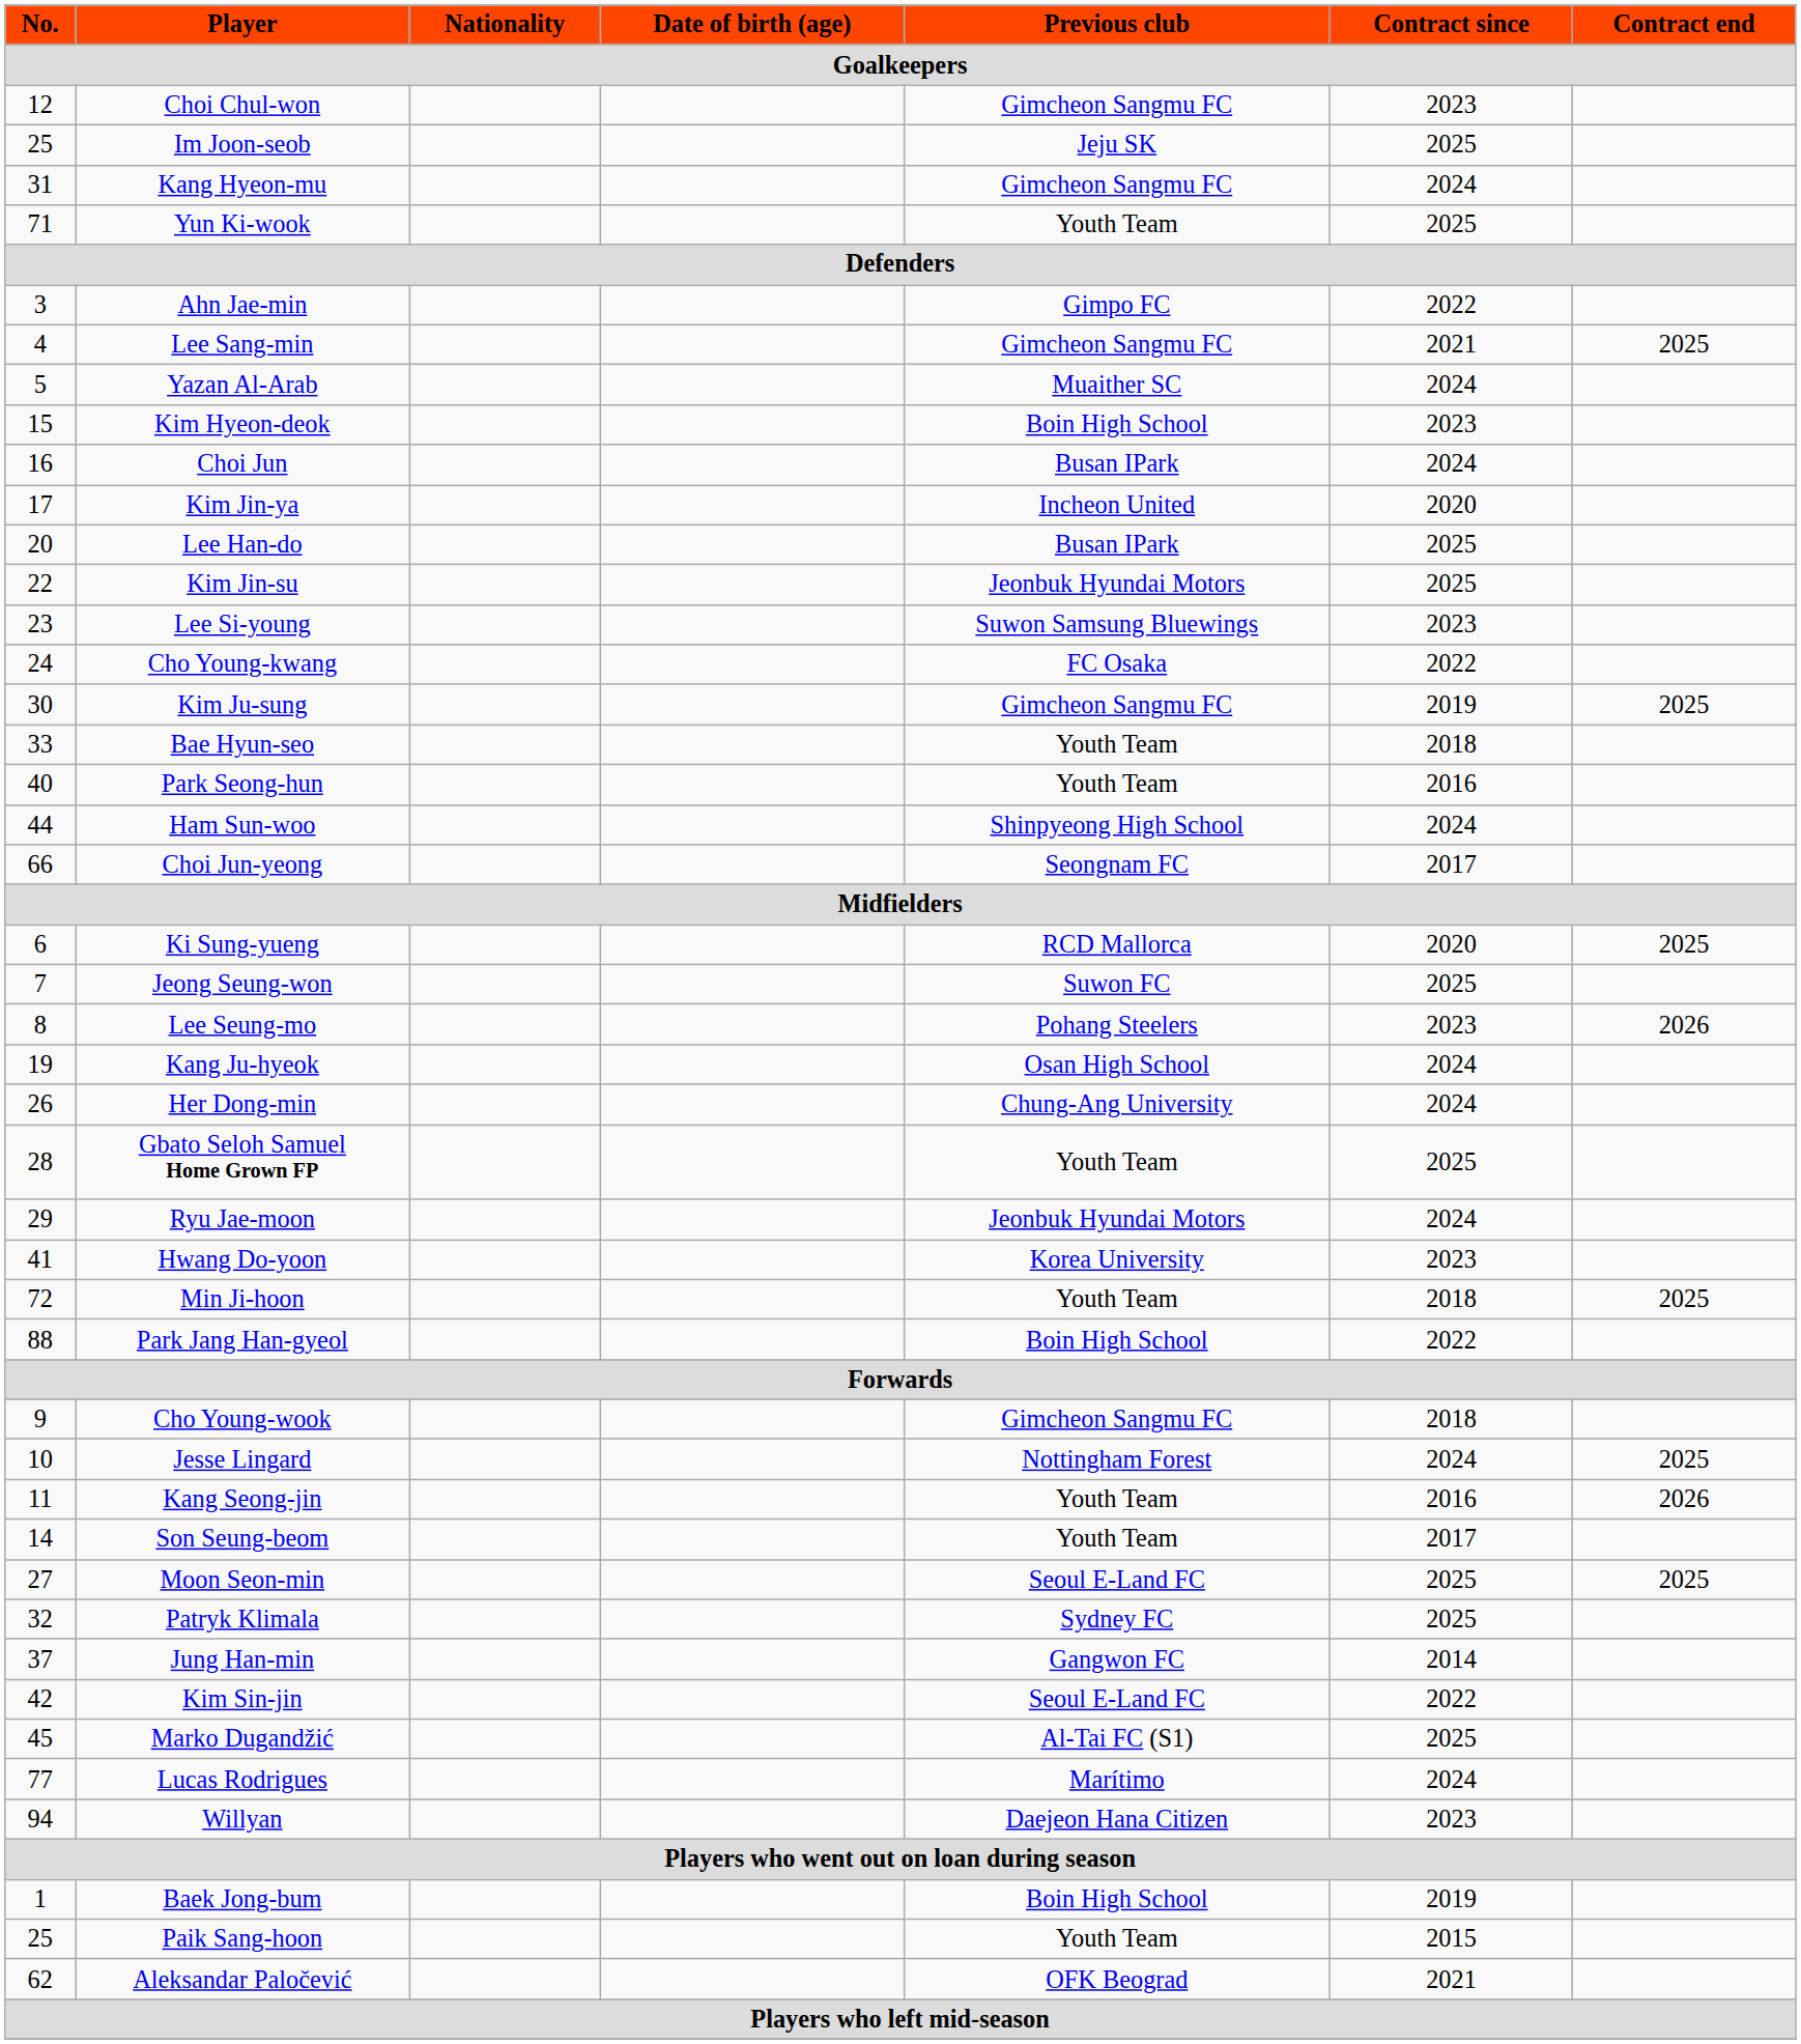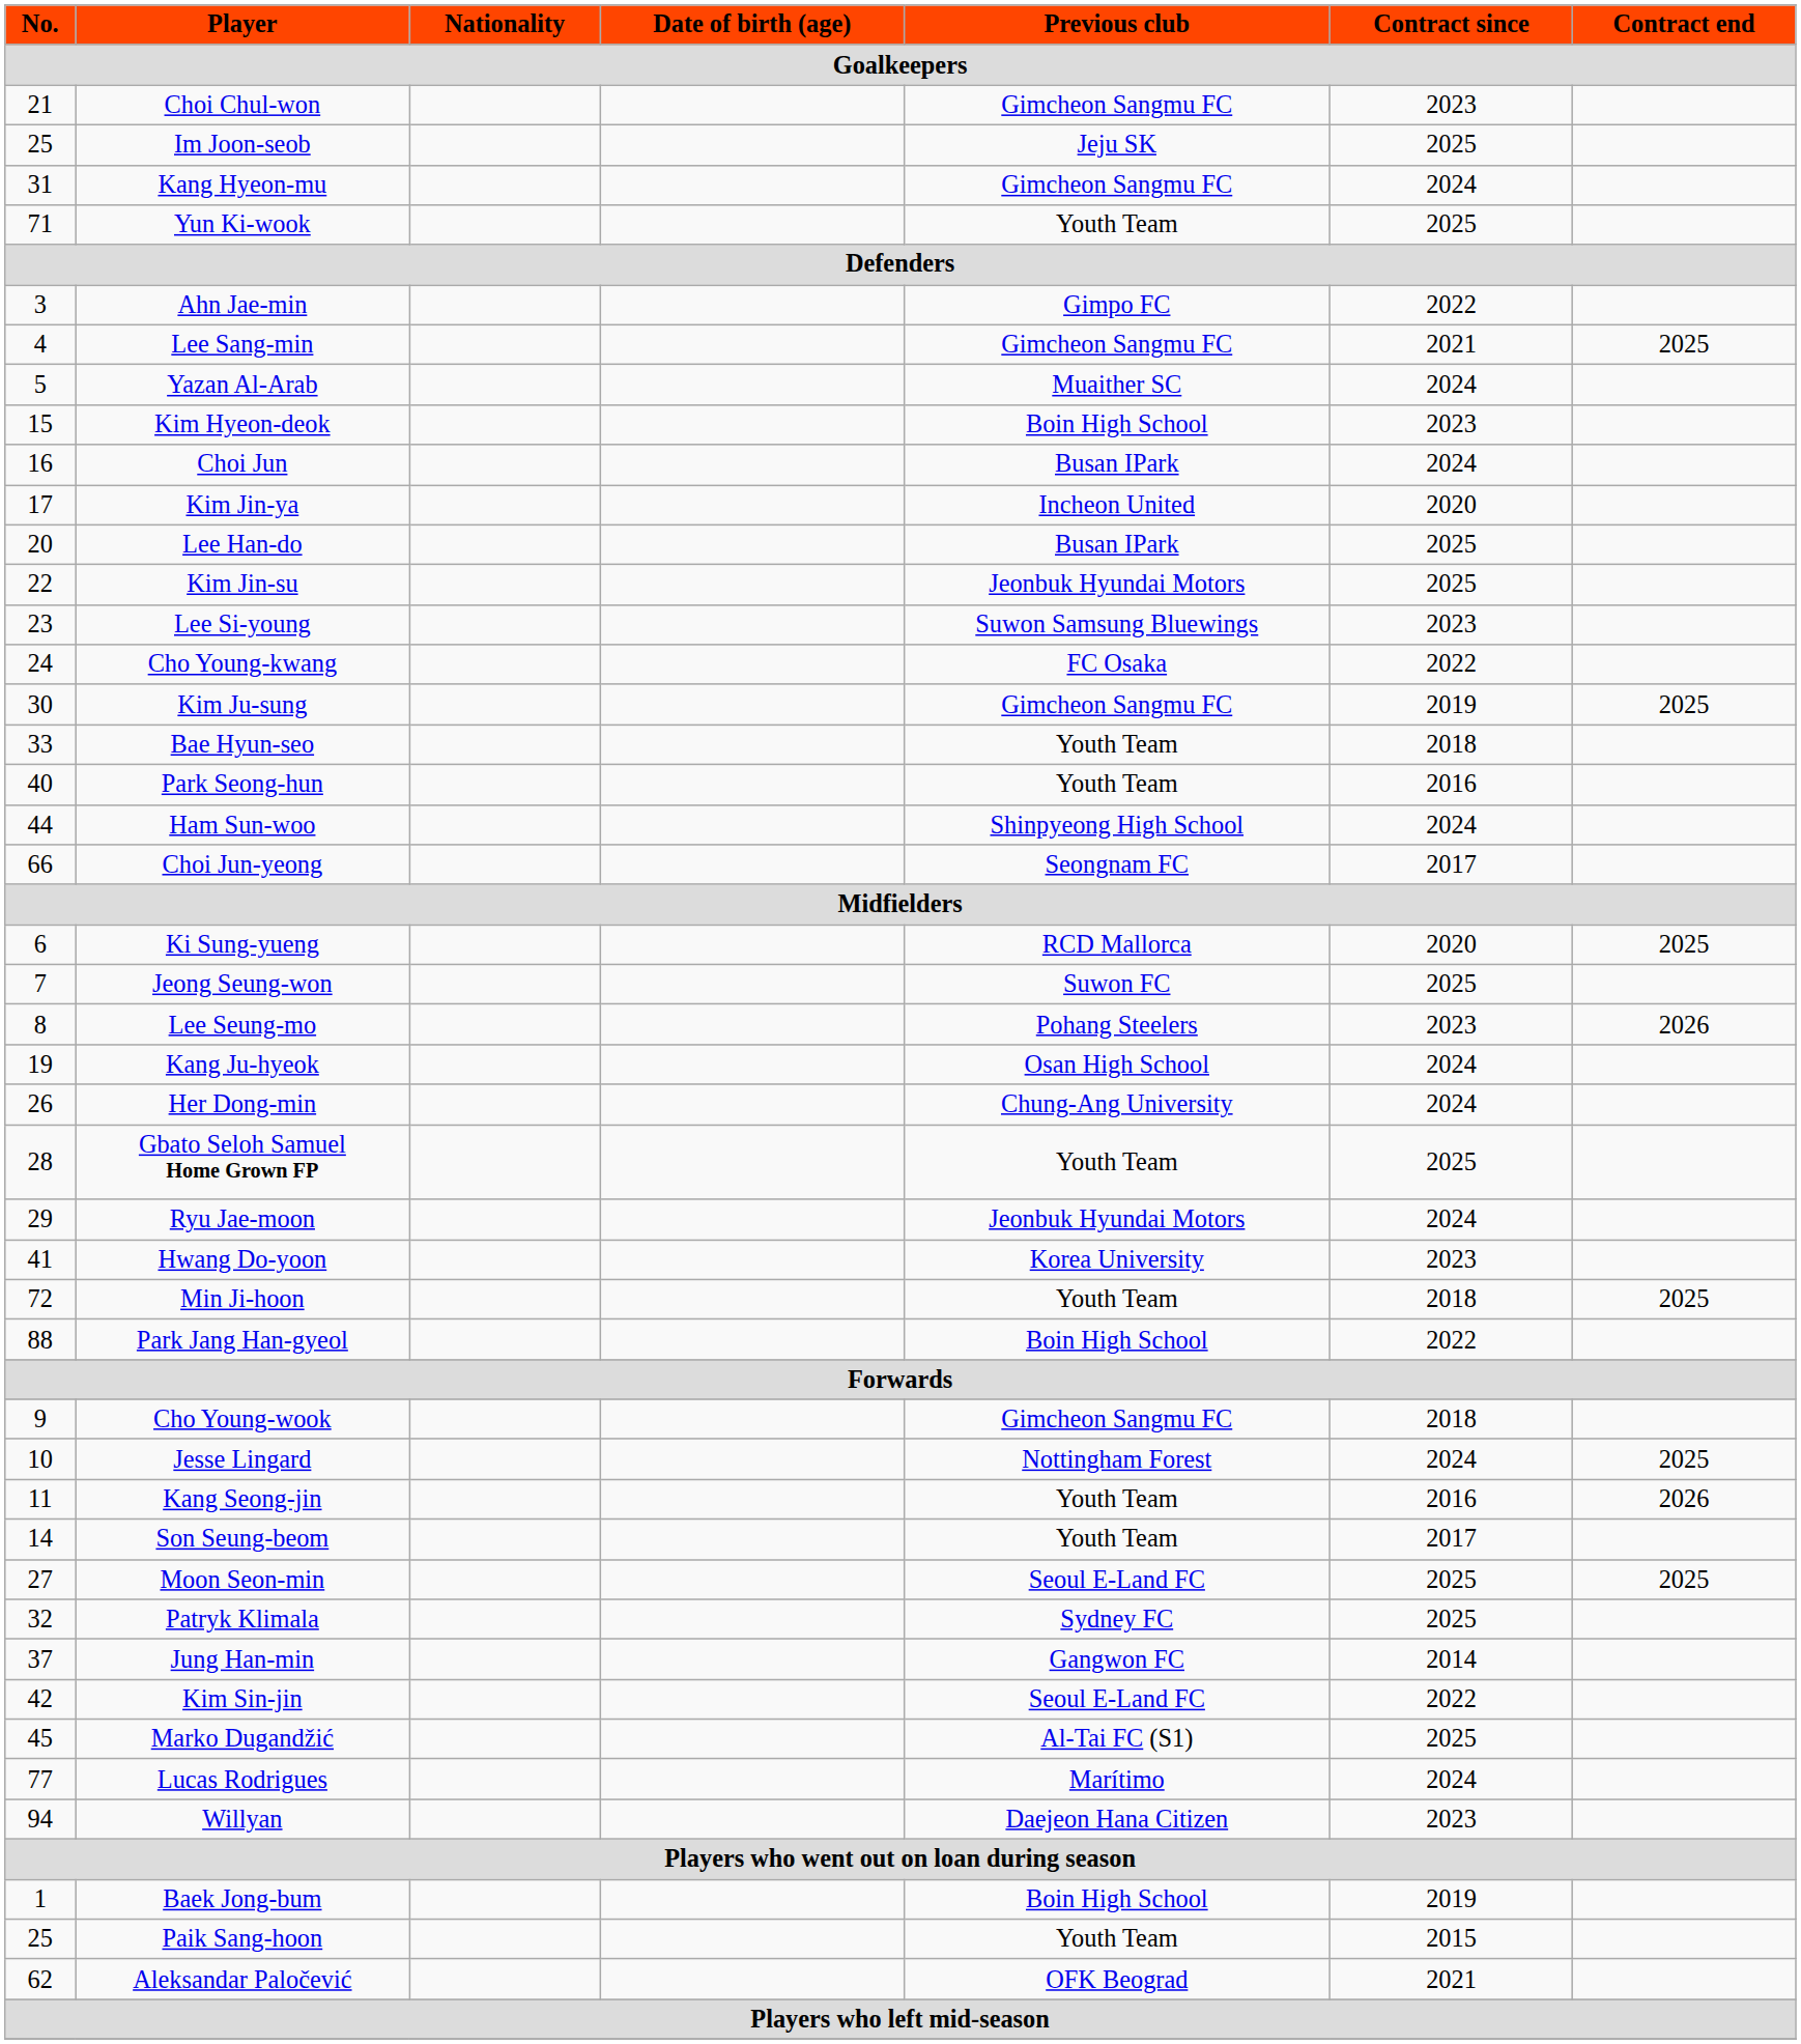Choi Chul-won | No.: 12 -> 21
